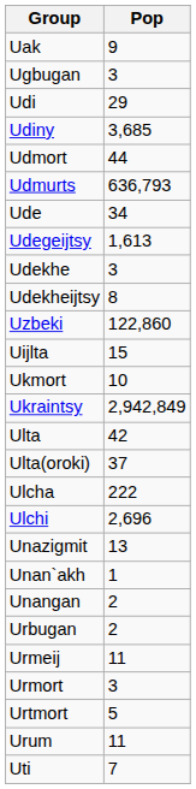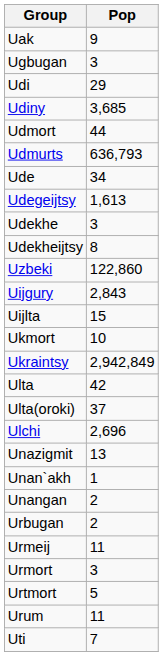+ row: Uijgury | 2,843
- row: Ulcha | 222
